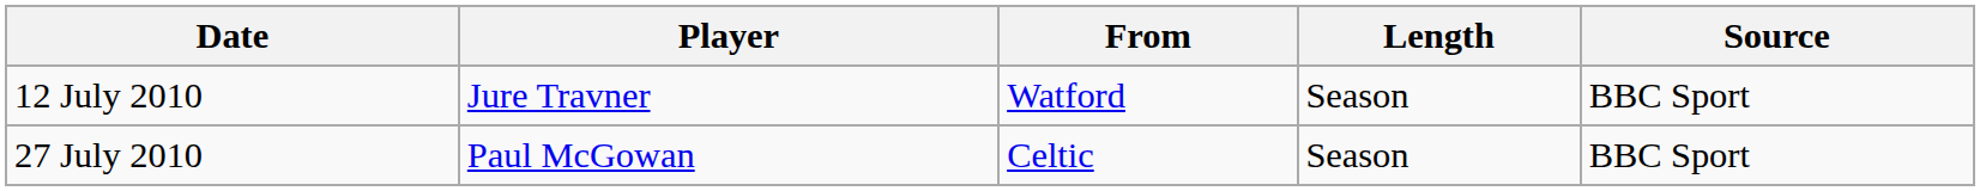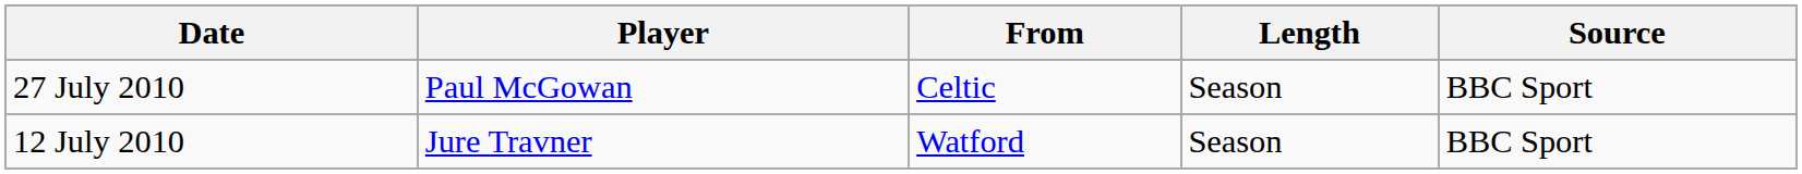rows swapped: 12 July 2010 <-> 27 July 2010
